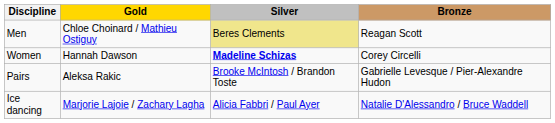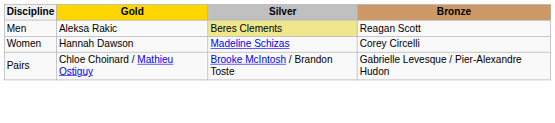Men | Gold: Chloe Choinard / Mathieu Ostiguy -> Aleksa Rakic
Women | Silver: bold -> normal
Pairs | Gold: Aleksa Rakic -> Chloe Choinard / Mathieu Ostiguy
- row: Ice dancing | Marjorie Lajoie / Zachary Lagha | Alicia Fabbri / Paul Ayer | Natalie D'Alessandro / Bruce Waddell
